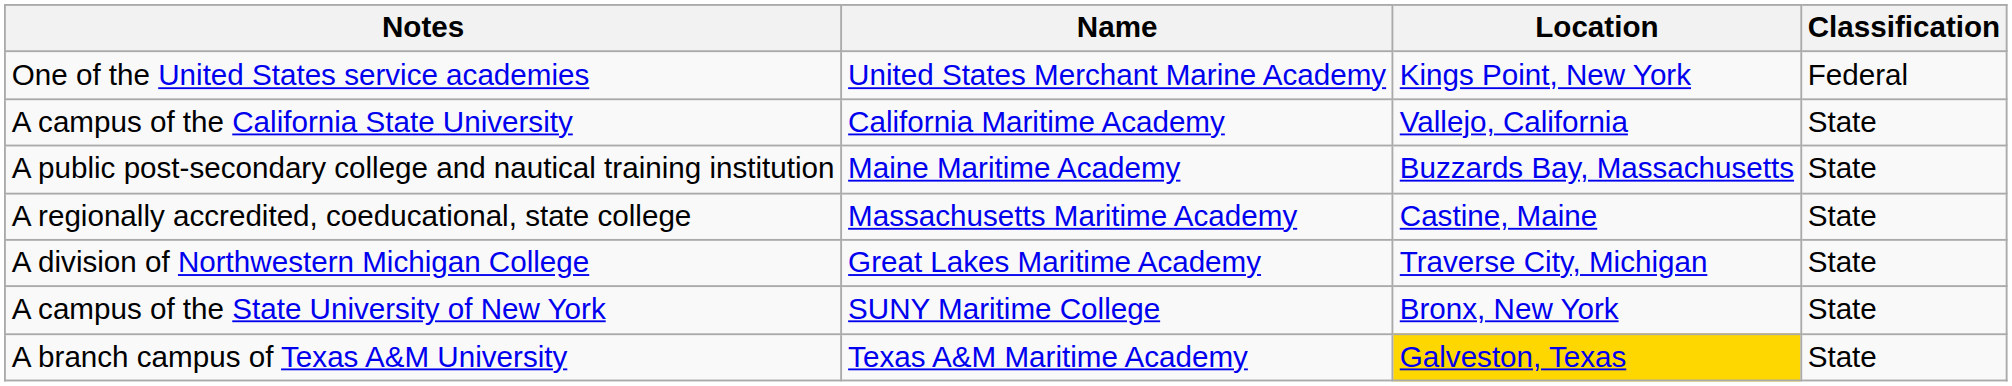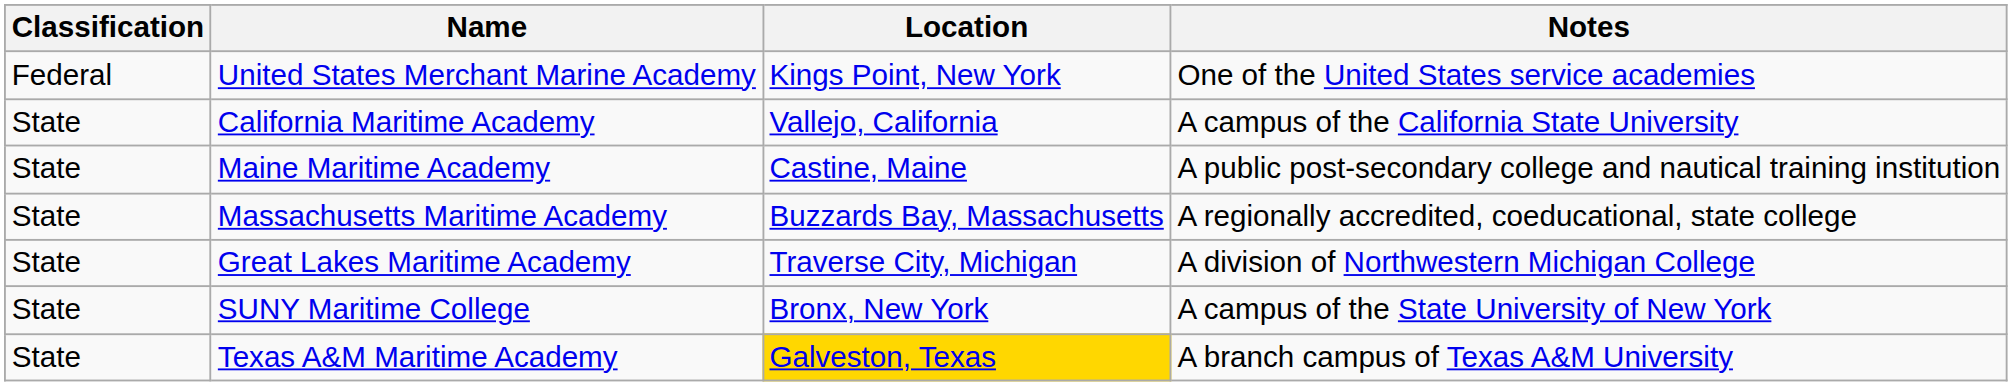columns swapped: Classification <-> Notes
Maine Maritime Academy | Location: Buzzards Bay, Massachusetts -> Castine, Maine
Massachusetts Maritime Academy | Location: Castine, Maine -> Buzzards Bay, Massachusetts
